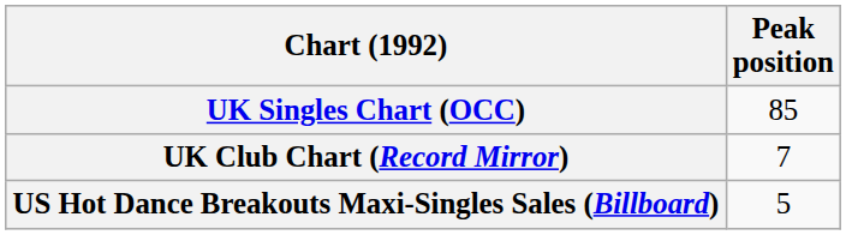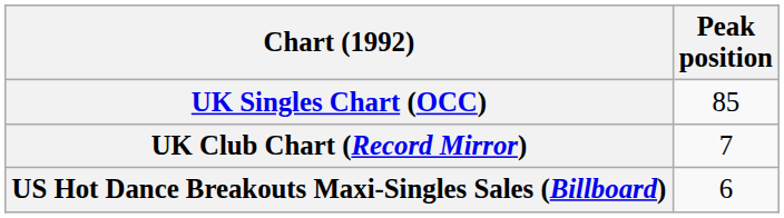US Hot Dance Breakouts Maxi-Singles Sales (Billboard) | Peak position: 5 -> 6
